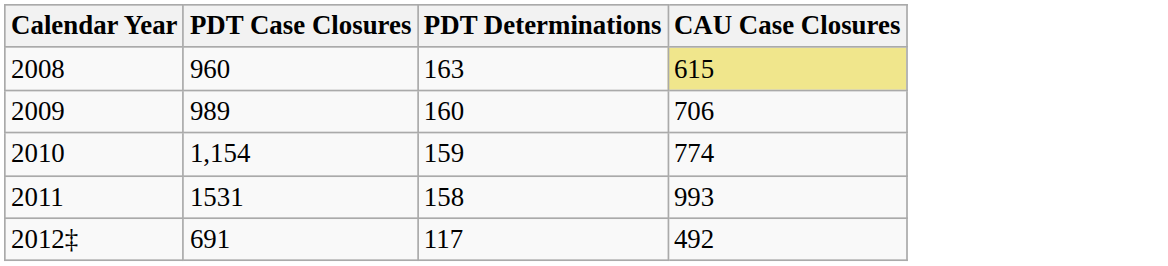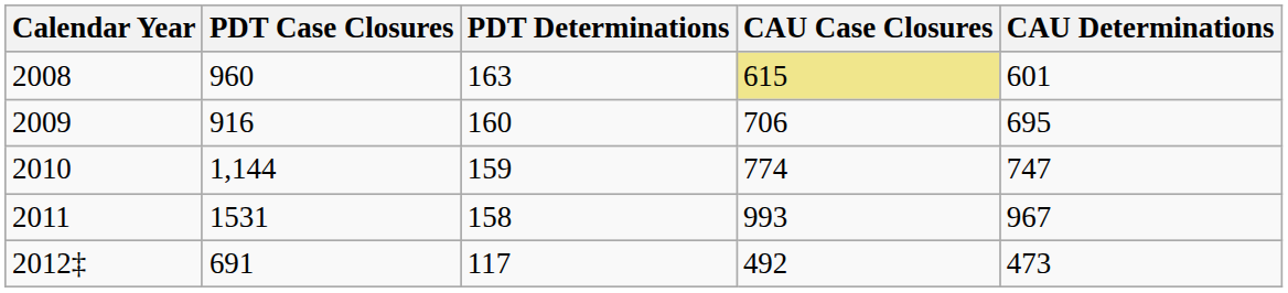+ column: CAU Determinations | 601 | 695 | 747 | 967 | 473
2009 | PDT Case Closures: 989 -> 916
2010 | PDT Case Closures: 1,154 -> 1,144
